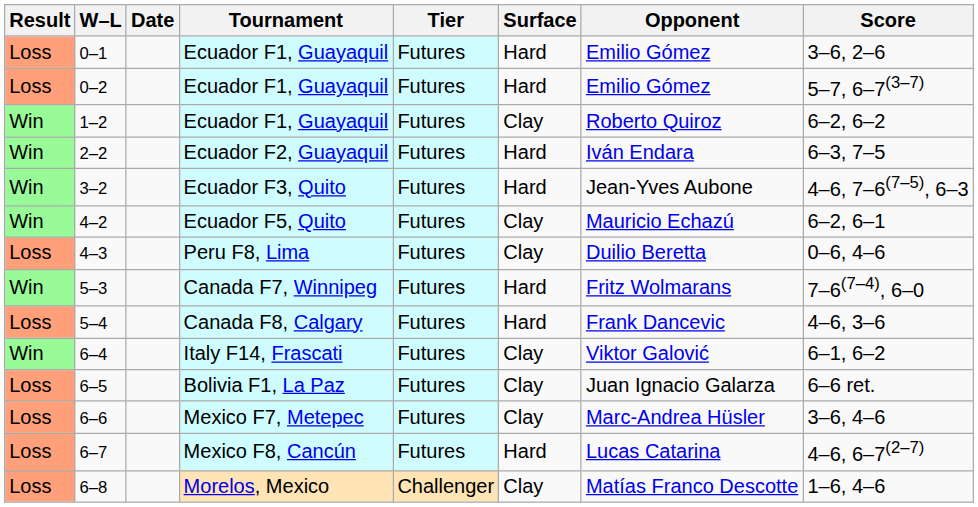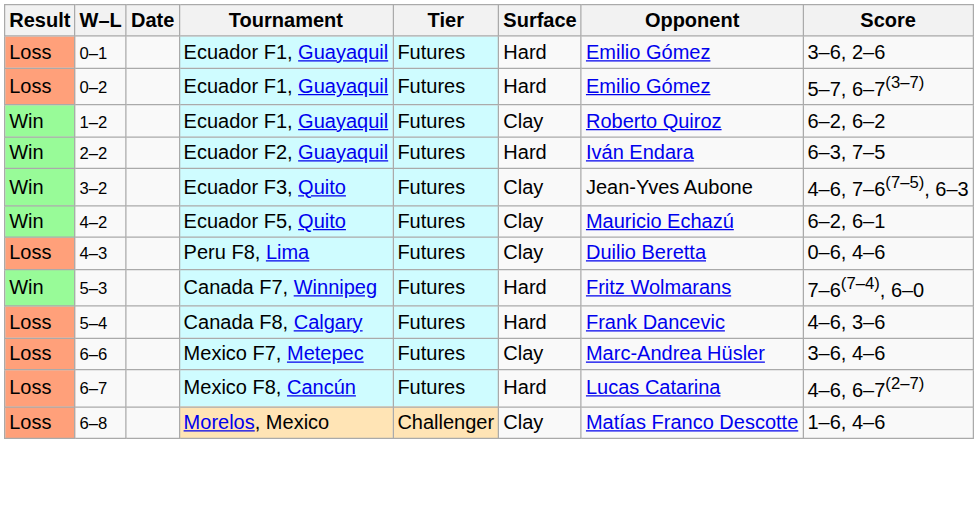3–2 | Surface: Hard -> Clay
- row: Win | 6–4 | Italy F14, Frascati | Futures | Clay | Viktor Galović | 6–1, 6–2
- row: Loss | 6–5 | Bolivia F1, La Paz | Futures | Clay | Juan Ignacio Galarza | 6–6 ret.
